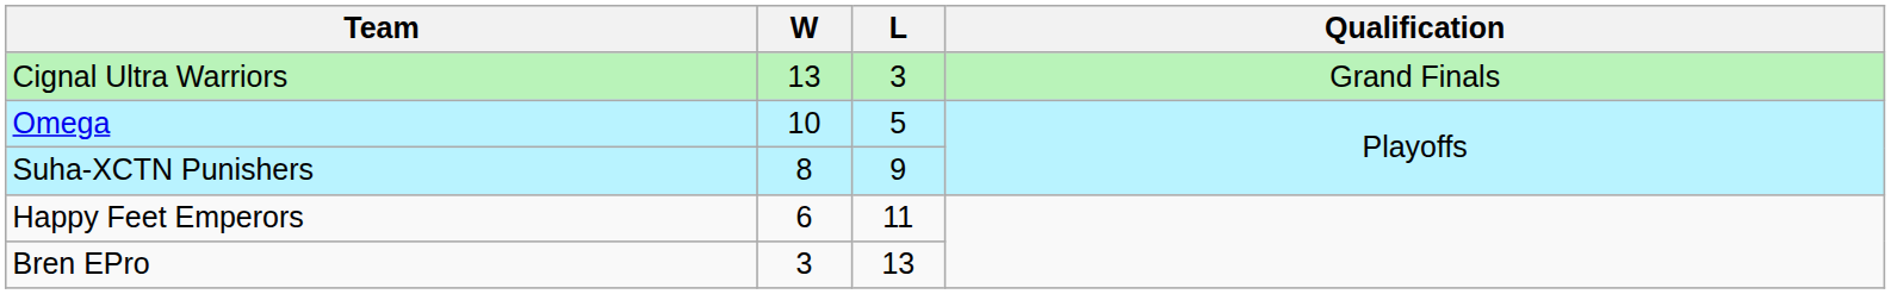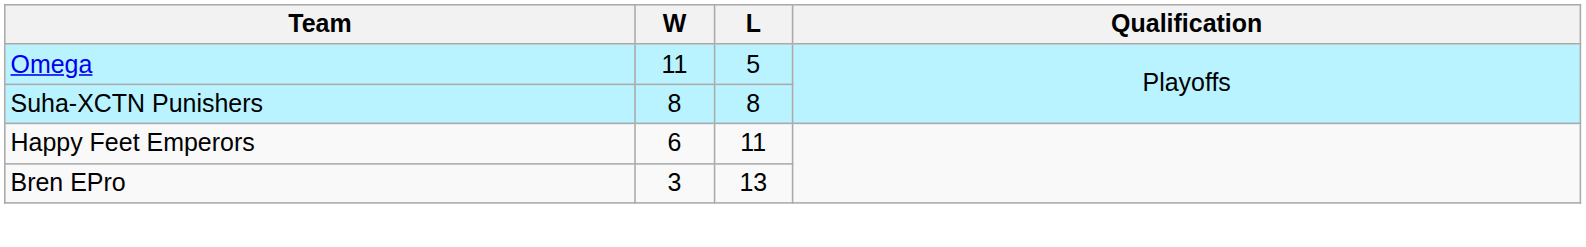- row: Cignal Ultra Warriors | 13 | 3 | Grand Finals
Omega | W: 10 -> 11
Suha-XCTN Punishers | L: 9 -> 8
